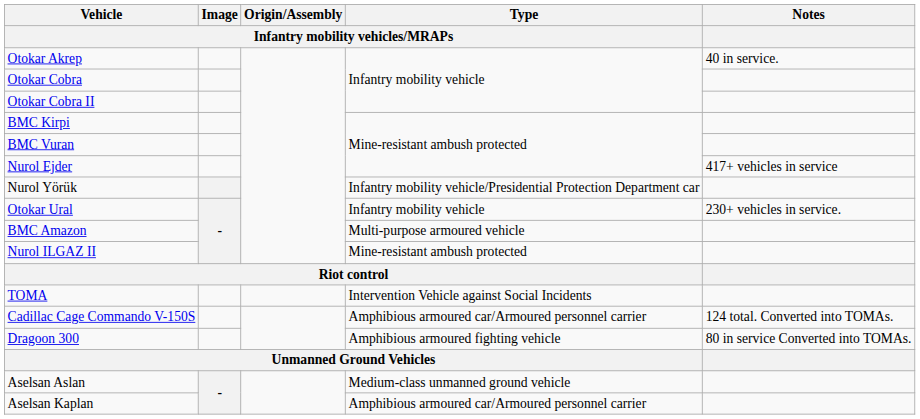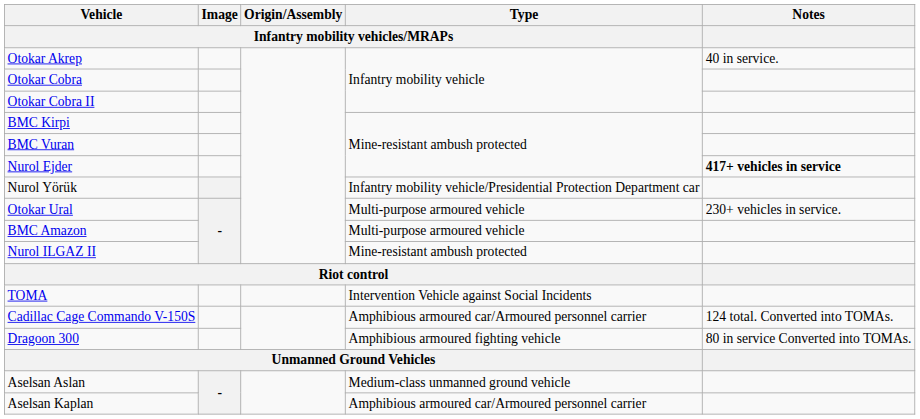Nurol Ejder | Notes: normal -> bold
Otokar Ural | Type / Infantry mobility vehicles/MRAPs: Infantry mobility vehicle -> Multi-purpose armoured vehicle
